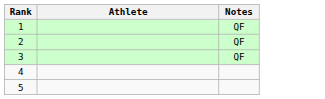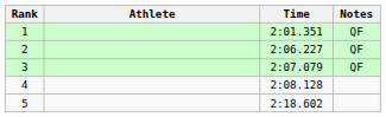+ column: Time | 2:01.351 | 2:06.227 | 2:07.079 | 2:08.128 | 2:18.602
